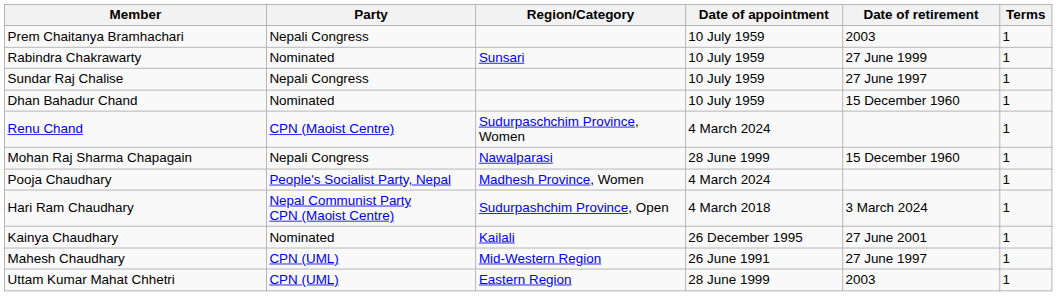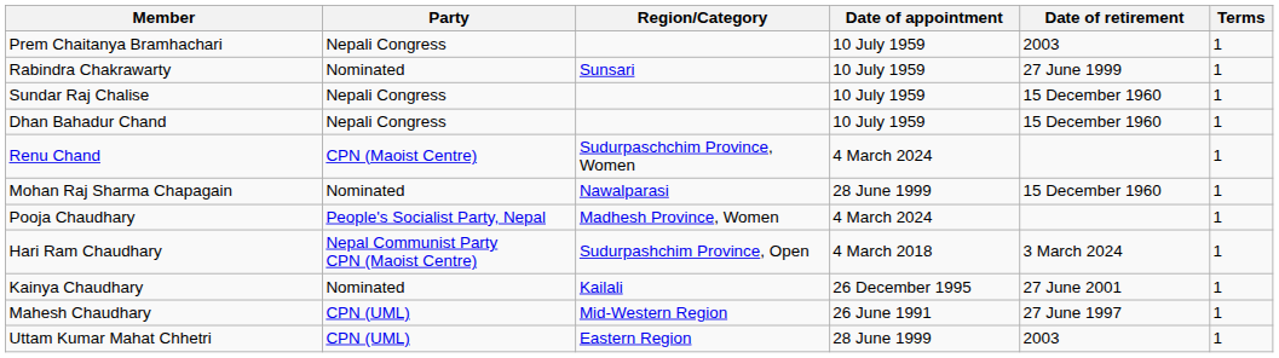Sundar Raj Chalise | Date of retirement: 27 June 1997 -> 15 December 1960
Dhan Bahadur Chand | Party: Nominated -> Nepali Congress
Mohan Raj Sharma Chapagain | Party: Nepali Congress -> Nominated
